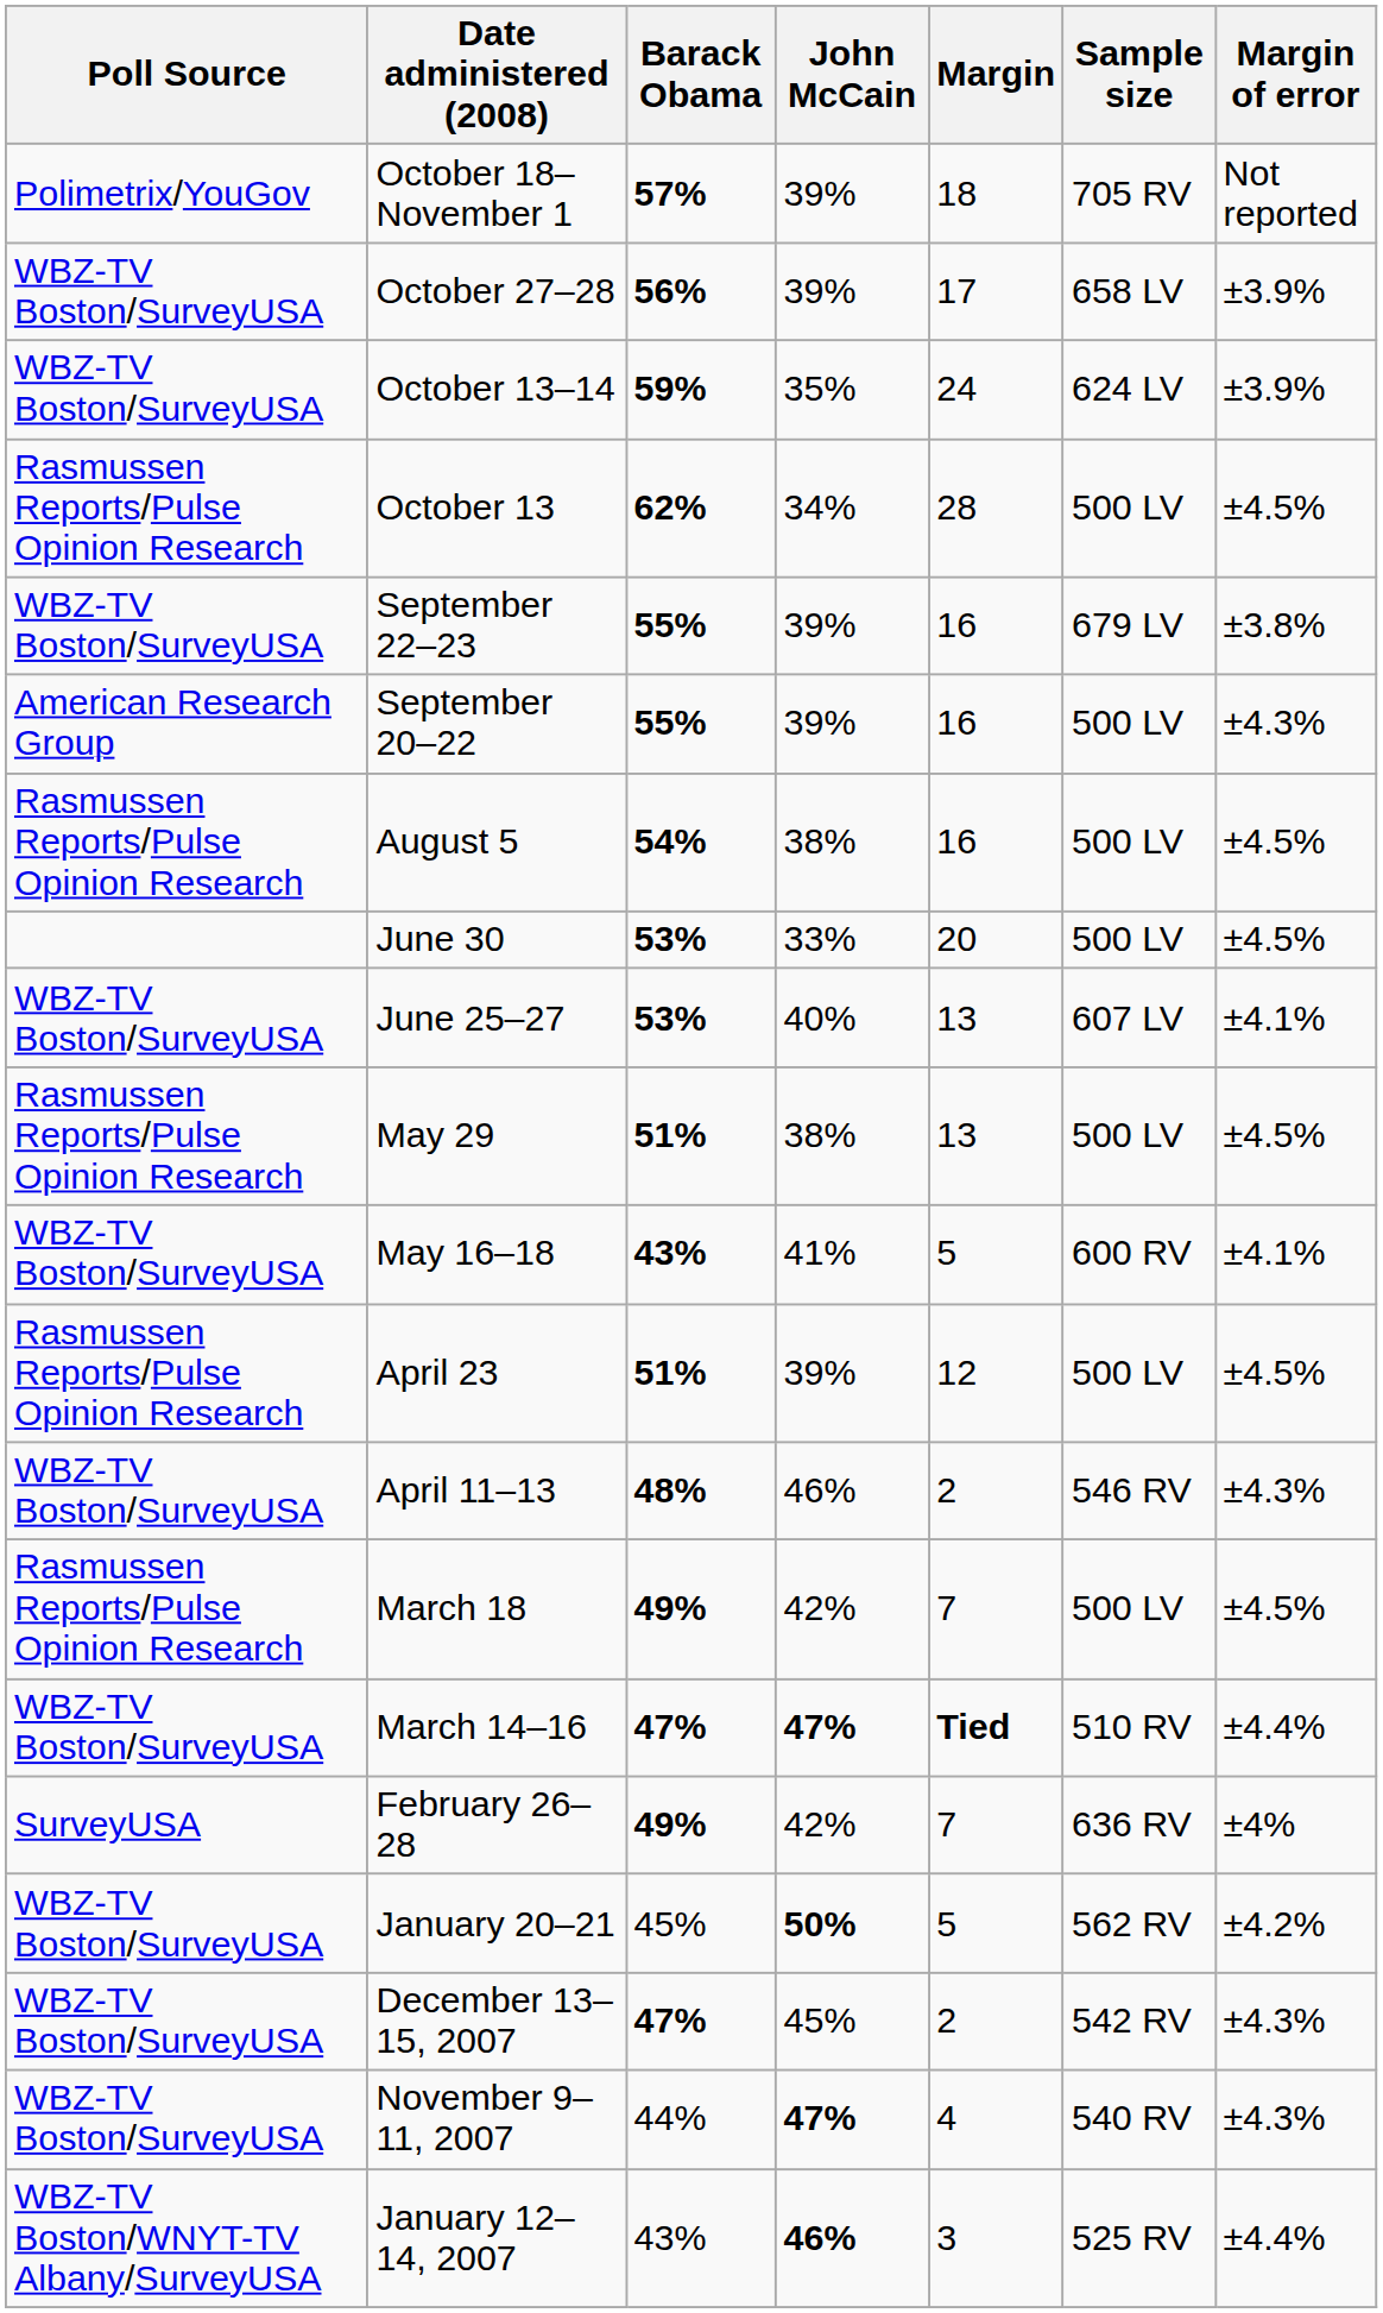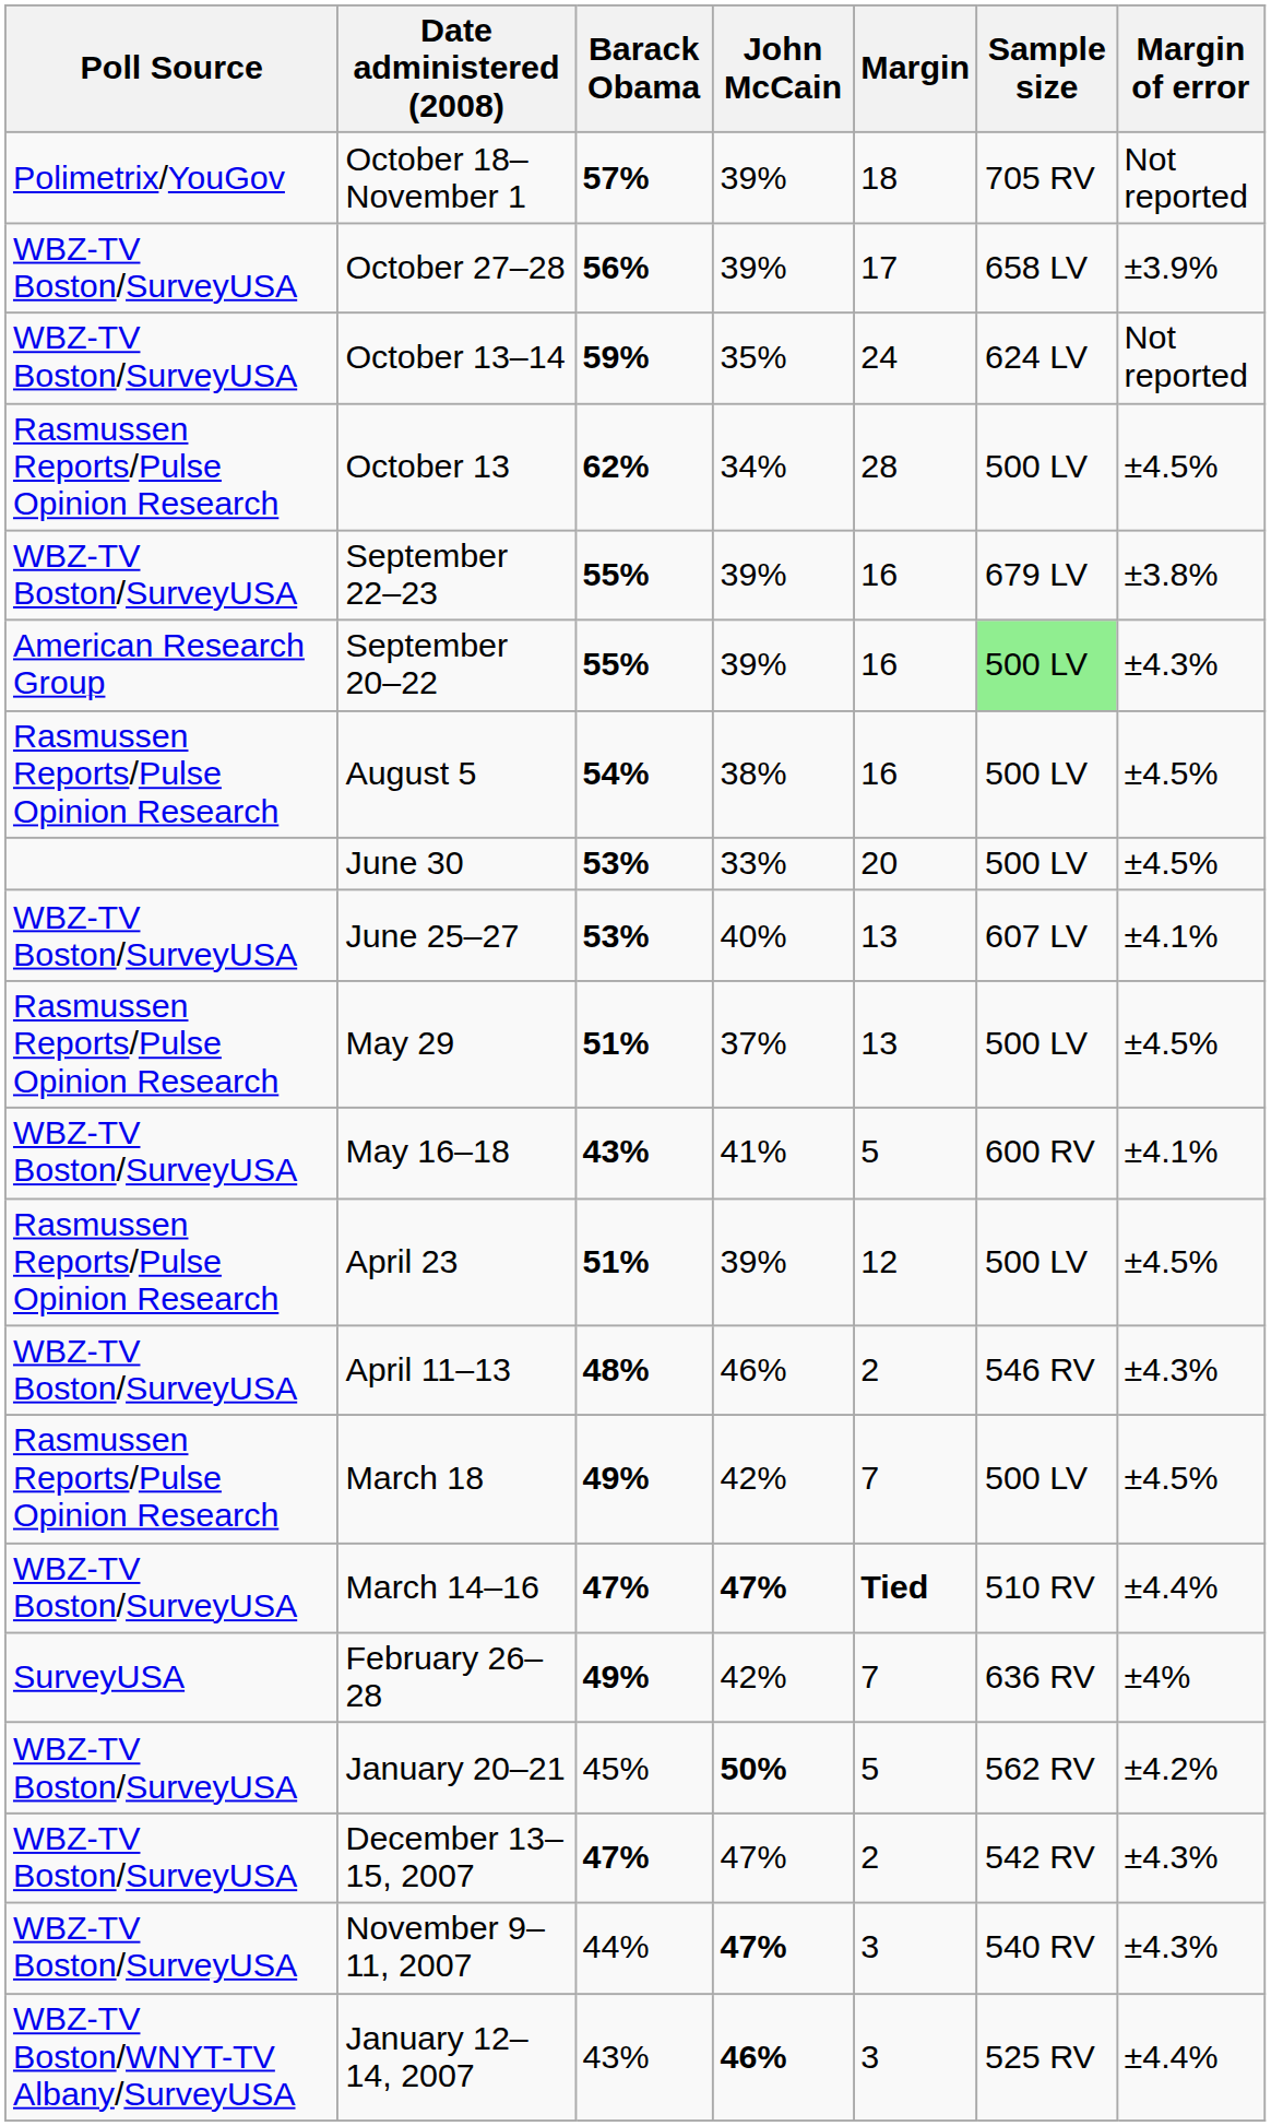October 13–14 | Margin of error: ±3.9% -> Not reported
September 20–22 | Sample size: no background -> lightgreen background
May 29 | John McCain: 38% -> 37%
December 13–15, 2007 | John McCain: 45% -> 47%
November 9–11, 2007 | Margin: 4 -> 3
